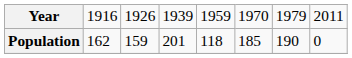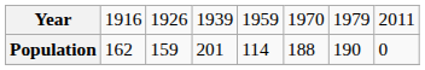Population | column 5: 118 -> 114
Population | column 6: 185 -> 188
